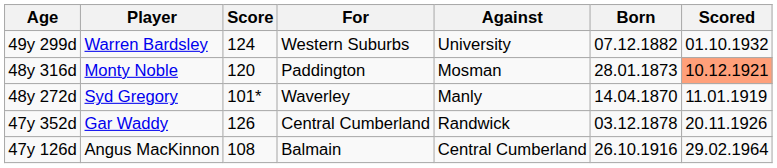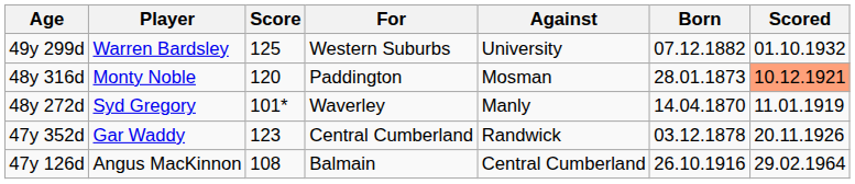49y 299d | Score: 124 -> 125
47y 352d | Score: 126 -> 123
